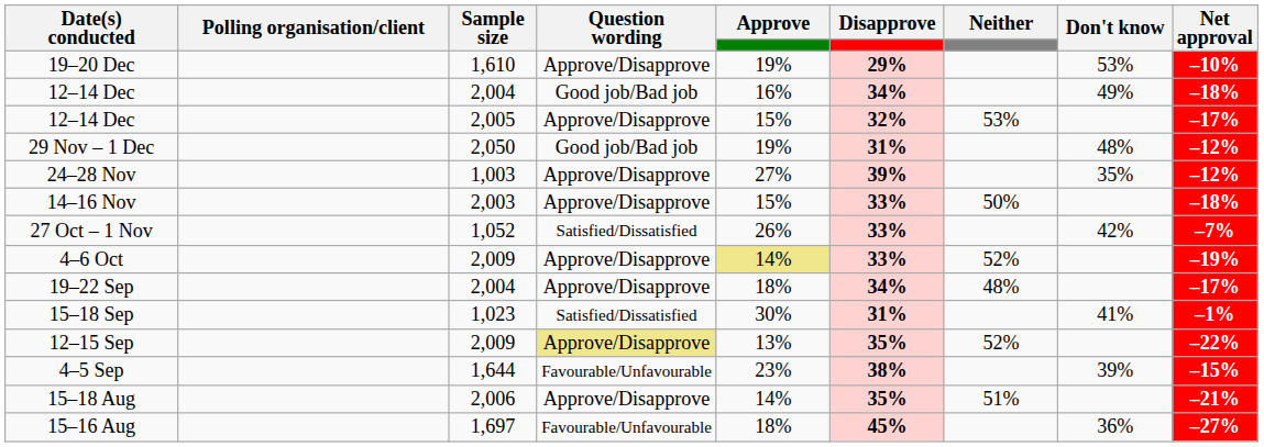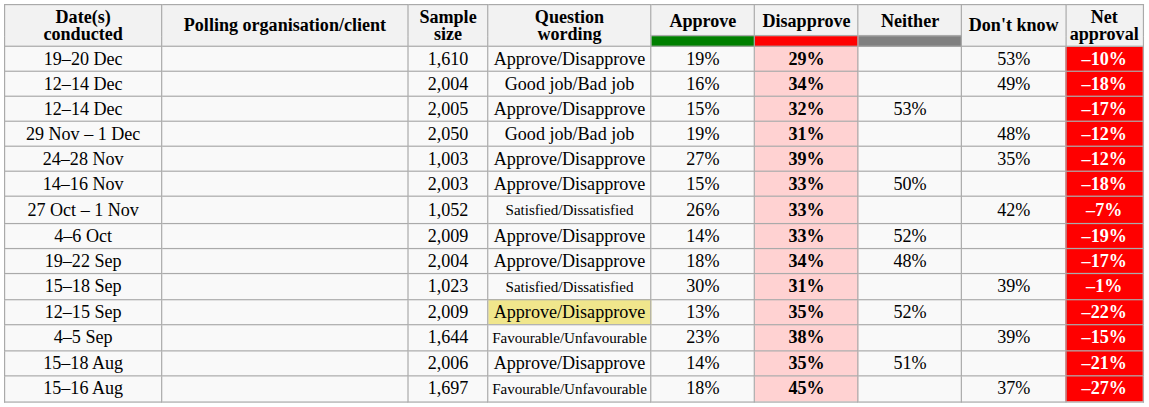4–6 Oct | Approve: khaki background -> no background
15–18 Sep | Don't know: 41% -> 39%
15–16 Aug | Don't know: 36% -> 37%
